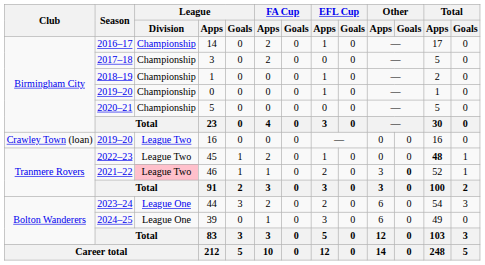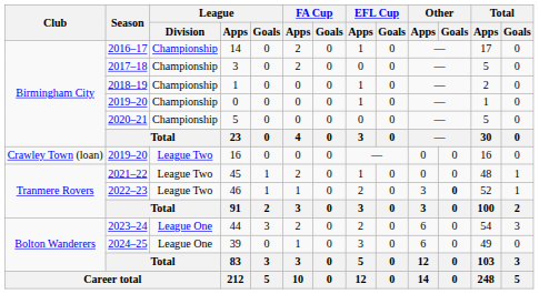45 | Season: 2022–23 -> 2021–22
45 | Total / Apps: bold -> normal
46 | Season: 2021–22 -> 2022–23
46 | League / Division: pink background -> no background
